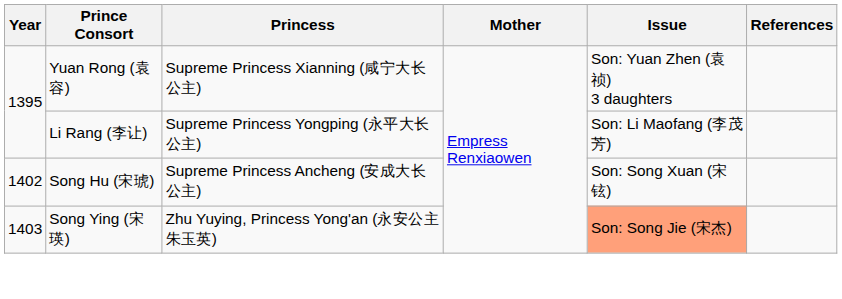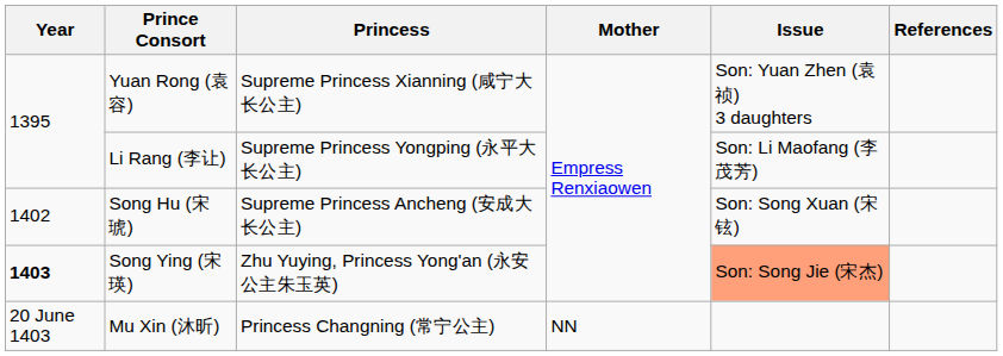Song Ying (宋瑛) | Year: normal -> bold
+ row: 20 June 1403 | Mu Xin (沐昕) | Princess Changning (常宁公主) | NN
